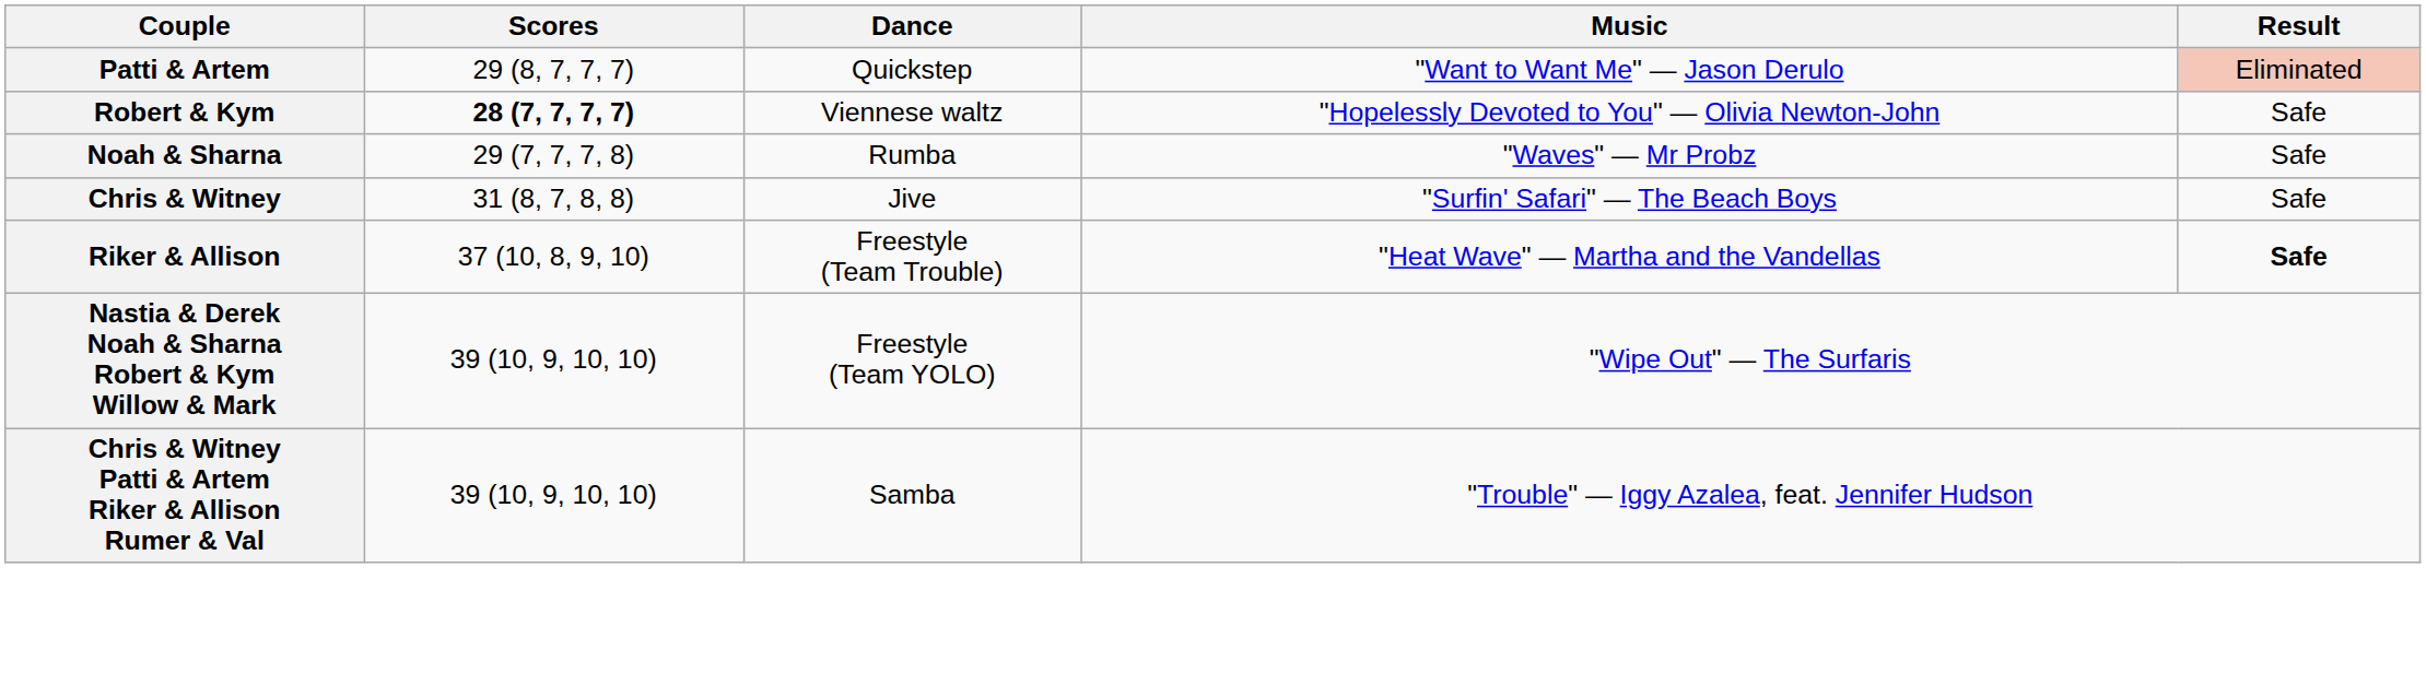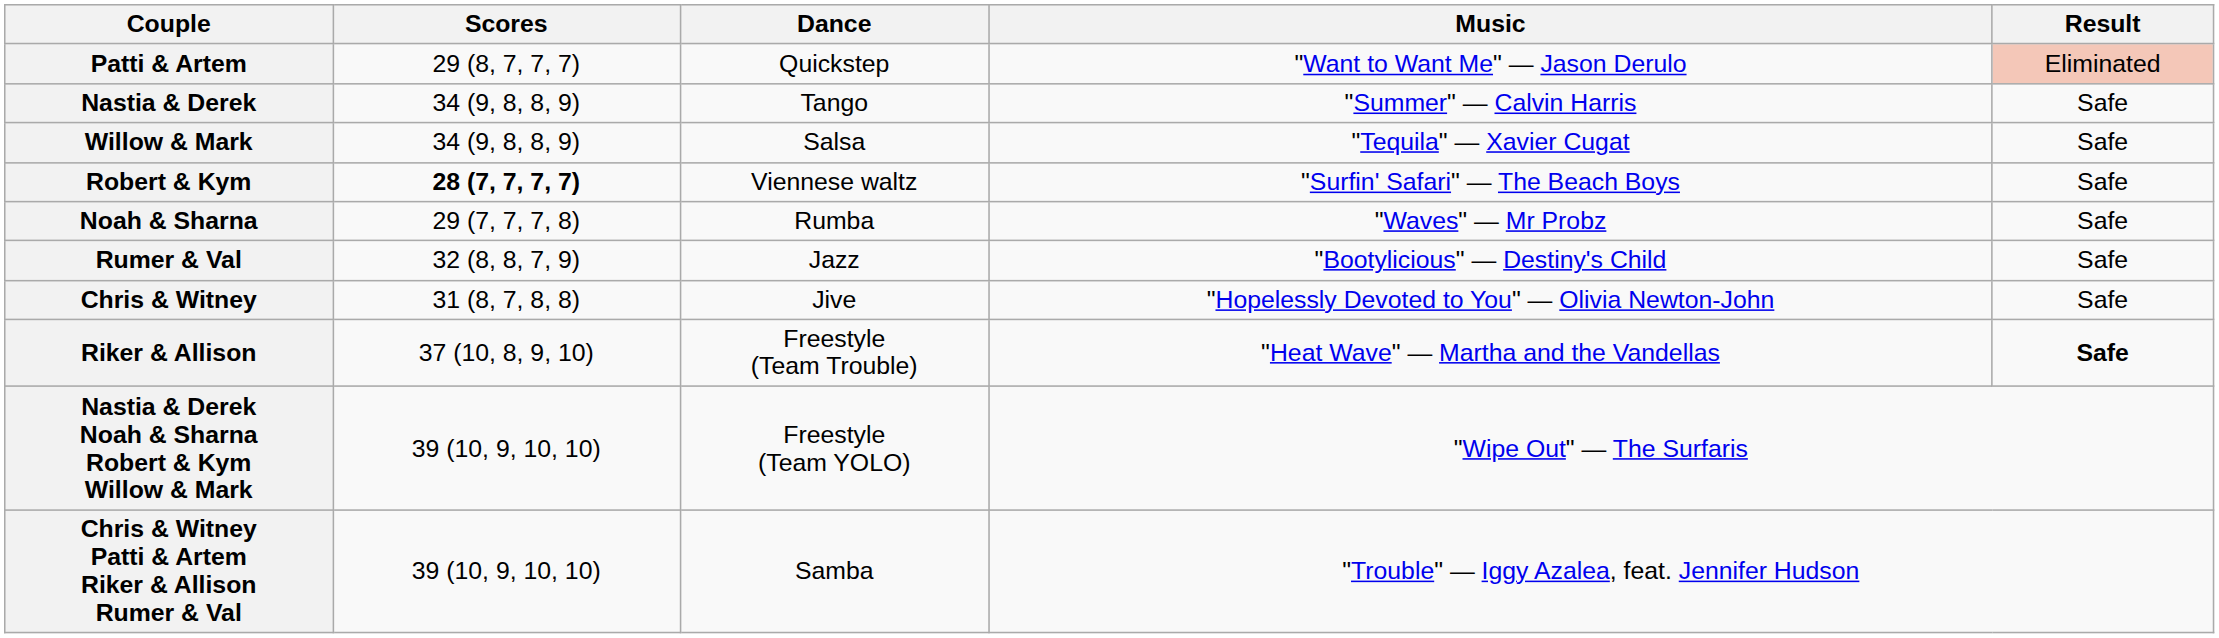+ row: Nastia & Derek | 34 (9, 8, 8, 9) | Tango | "Summer" — Calvin Harris | Safe
+ row: Willow & Mark | 34 (9, 8, 8, 9) | Salsa | "Tequila" — Xavier Cugat | Safe
Robert & Kym | Music: "Hopelessly Devoted to You" — Olivia Newton-John -> "Surfin' Safari" — The Beach Boys
+ row: Rumer & Val | 32 (8, 8, 7, 9) | Jazz | "Bootylicious" — Destiny's Child | Safe
Chris & Witney | Music: "Surfin' Safari" — The Beach Boys -> "Hopelessly Devoted to You" — Olivia Newton-John
